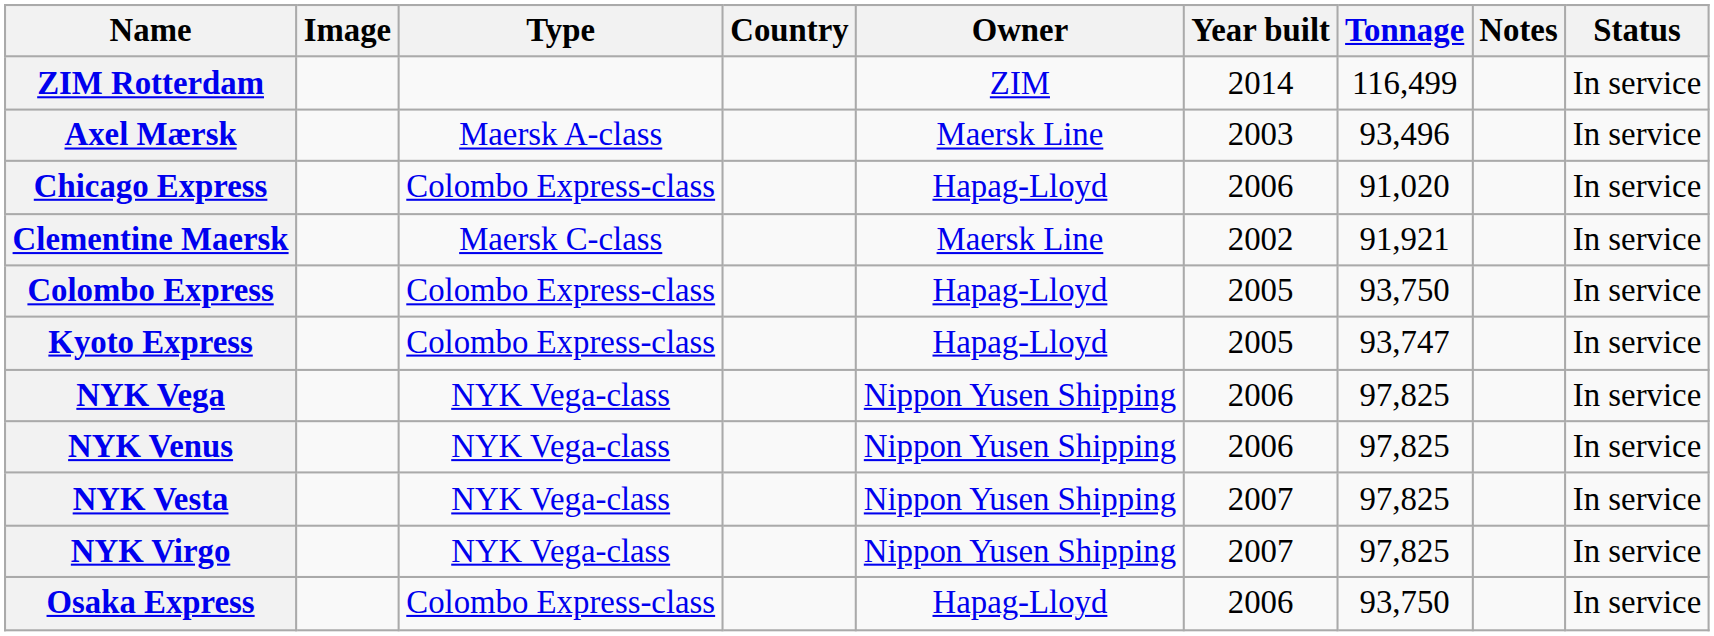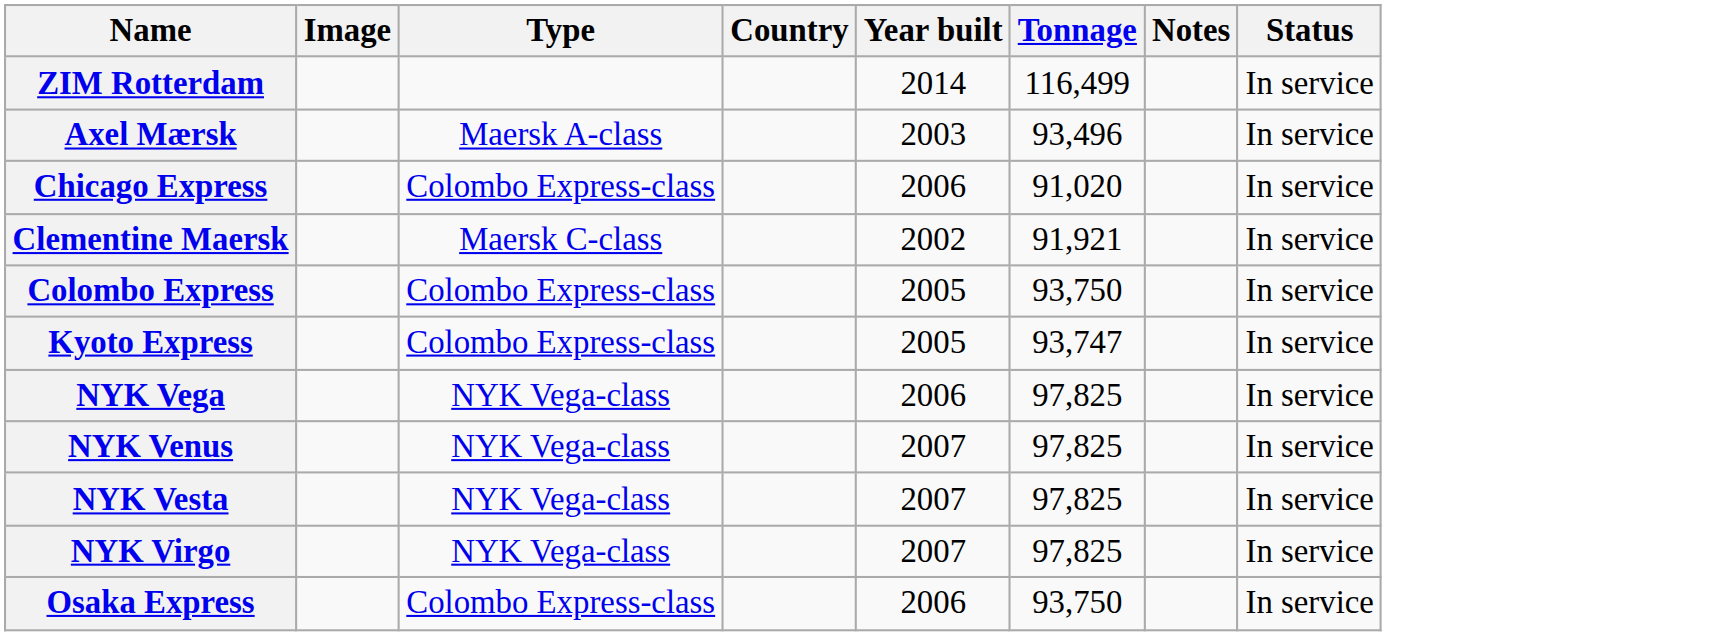- column: Owner | ZIM | Maersk Line | Hapag-Lloyd | Maersk Line | Hapag-Lloyd | Hapag-Lloyd | Nippon Yusen Shipping | Nippon Yusen Shipping | Nippon Yusen Shipping | Nippon Yusen Shipping | Hapag-Lloyd
NYK Venus | Year built: 2006 -> 2007
